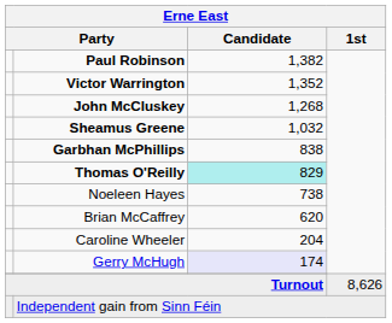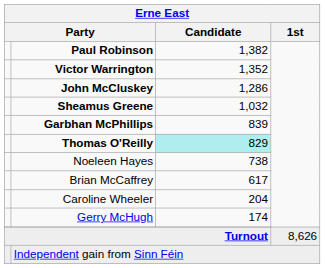John McCluskey | Erne East / Candidate: 1,268 -> 1,286
Garbhan McPhillips | Erne East / Candidate: 838 -> 839
Brian McCaffrey | Erne East / Candidate: 620 -> 617
Gerry McHugh | Erne East / Candidate: lavender background -> no background
